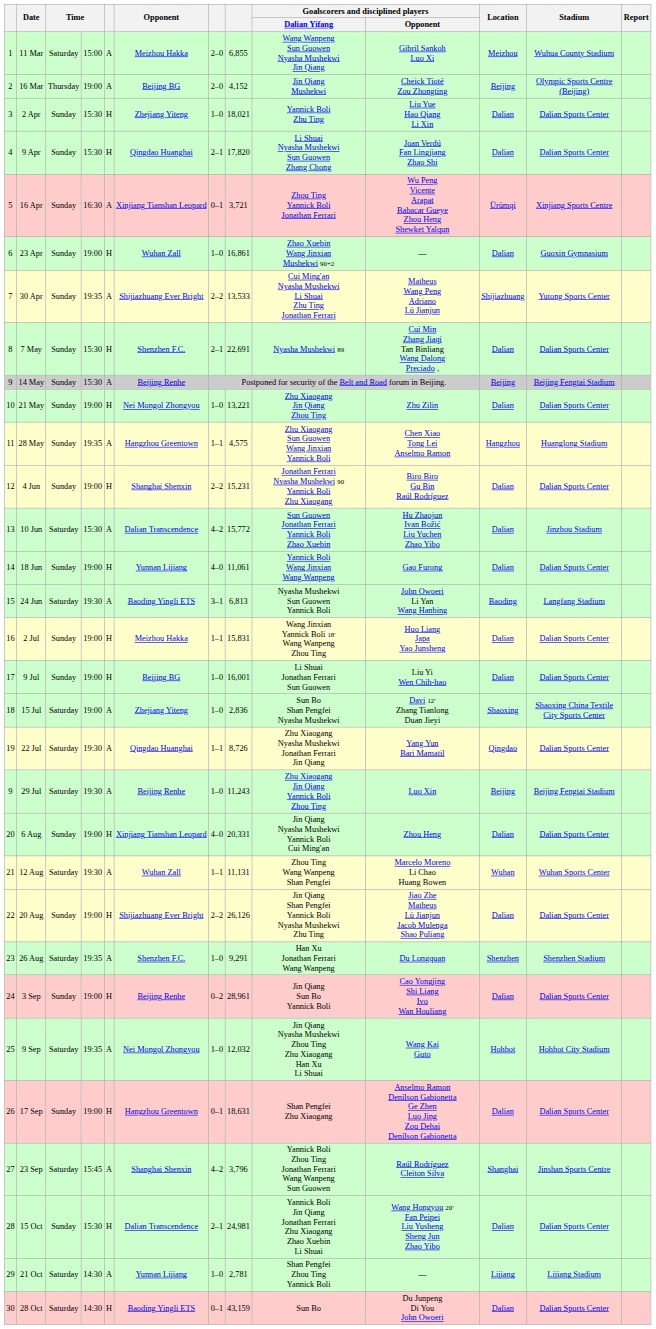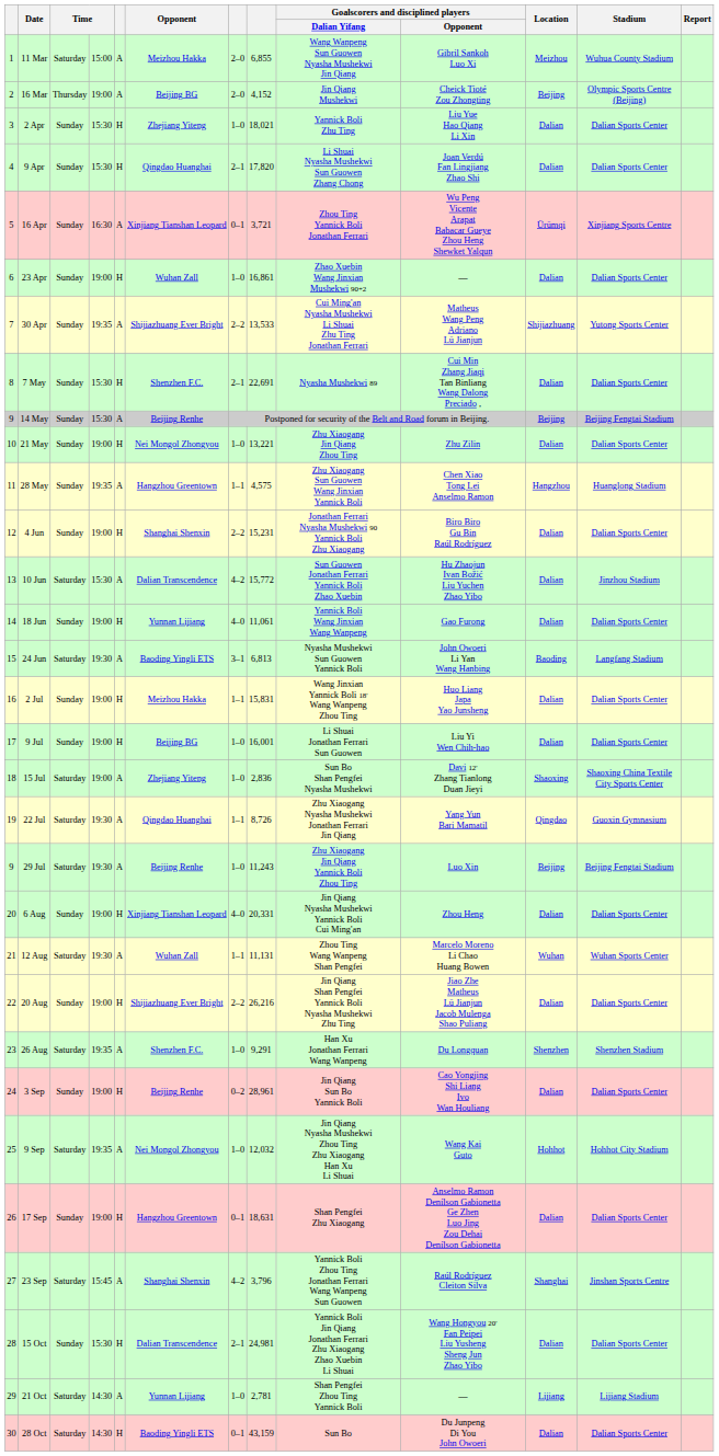23 Apr | Stadium: Guoxin Gymnasium -> Dalian Sports Center
22 Jul | Stadium: Dalian Sports Center -> Guoxin Gymnasium
20 Aug | column 8: 26,126 -> 26,216
